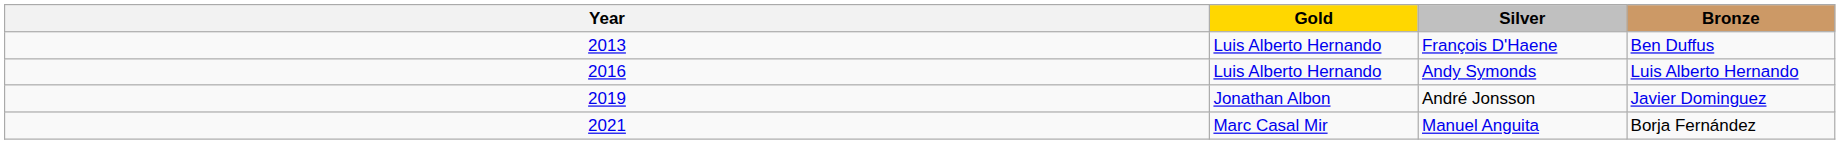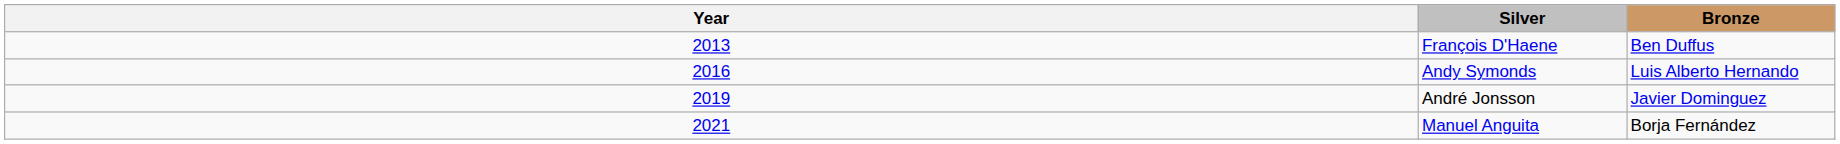- column: Gold | Luis Alberto Hernando | Luis Alberto Hernando | Jonathan Albon | Marc Casal Mir
